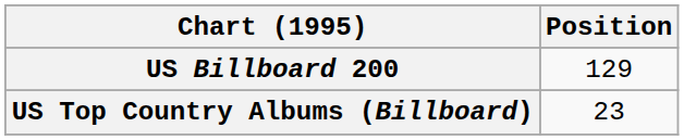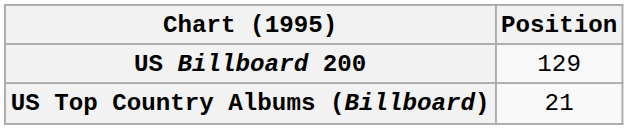US Top Country Albums (Billboard) | Position: 23 -> 21
